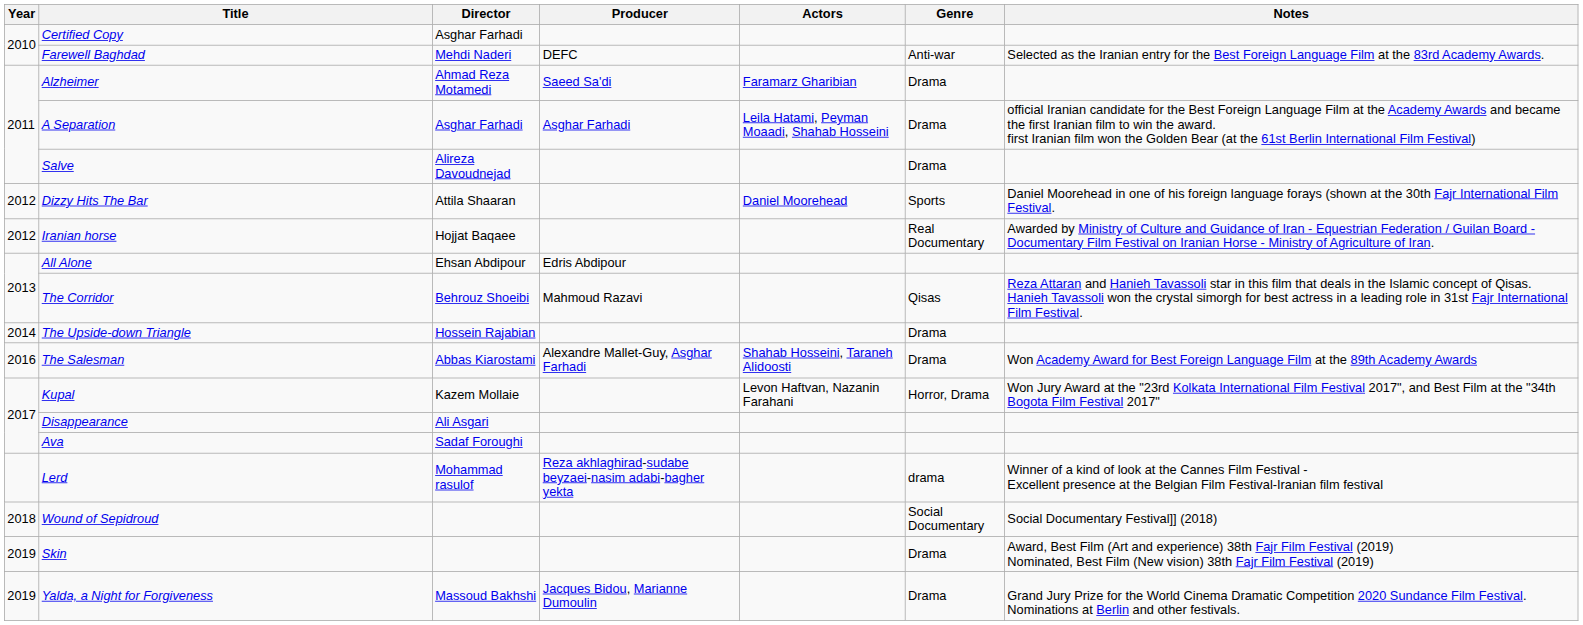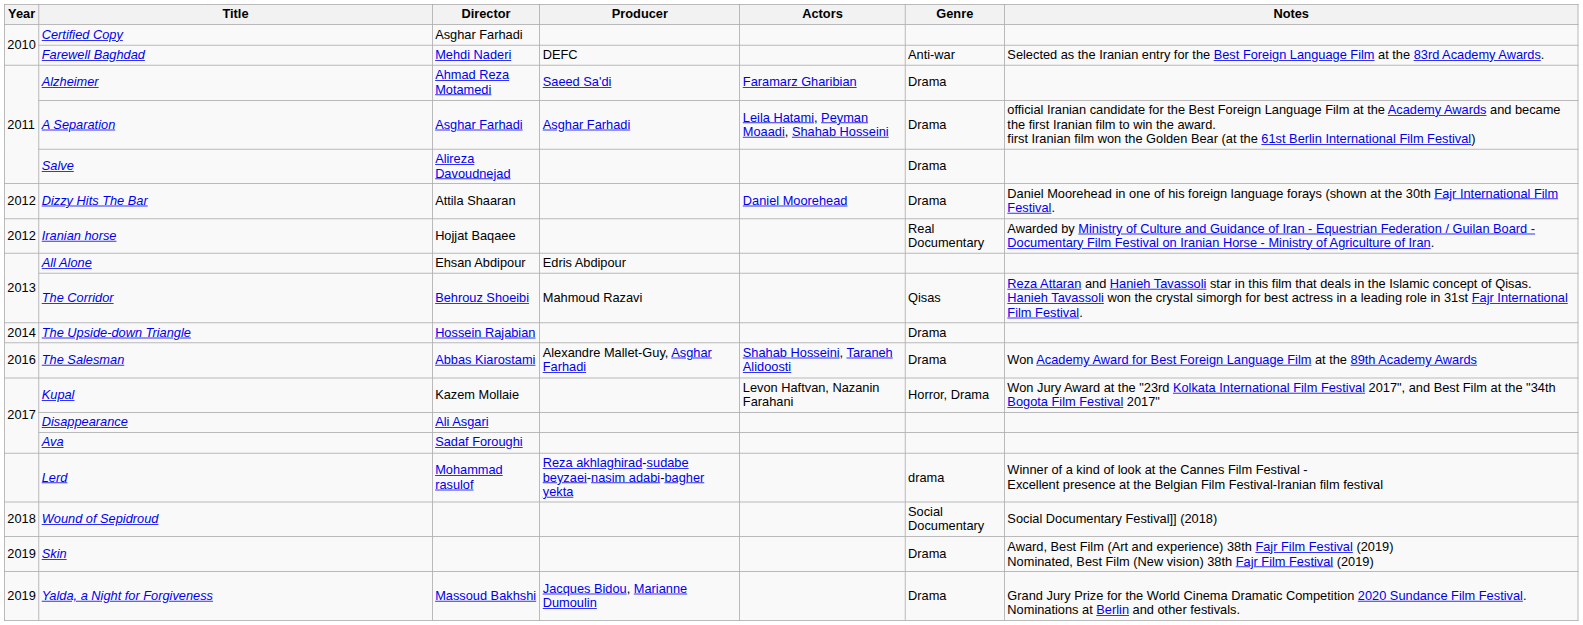Dizzy Hits The Bar | Genre: Sports -> Drama
